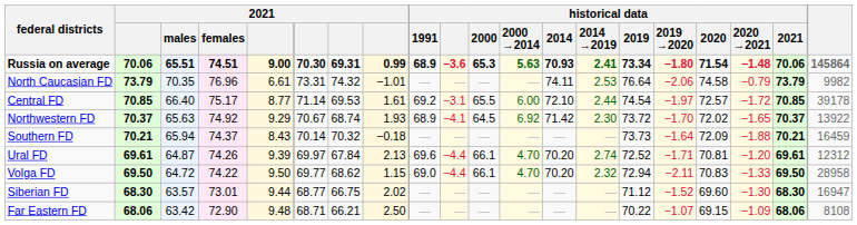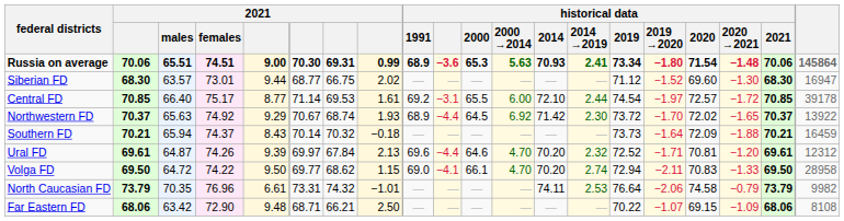rows swapped: North Caucasian FD <-> Siberian FD
Northwestern FD | historical data: −4.1 -> −4.4
Ural FD | historical data / 2000: 66.1 -> 64.6
Ural FD | historical data / 2014 →2019: 2.74 -> 2.32
Volga FD | historical data: −4.4 -> −4.1
Volga FD | historical data / 2014 →2019: 2.32 -> 2.74
